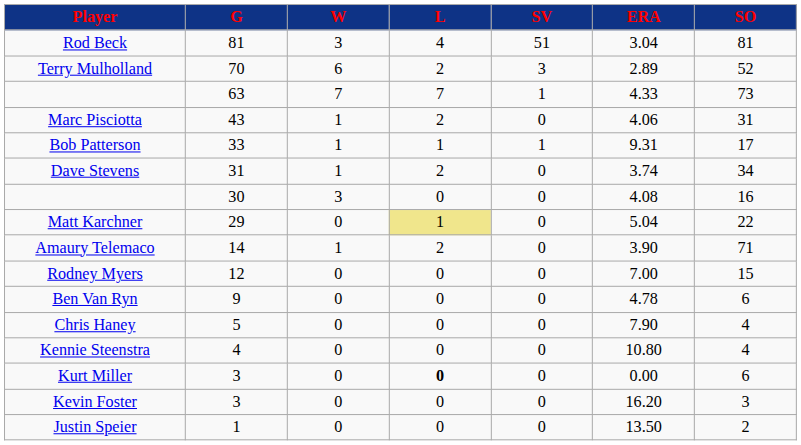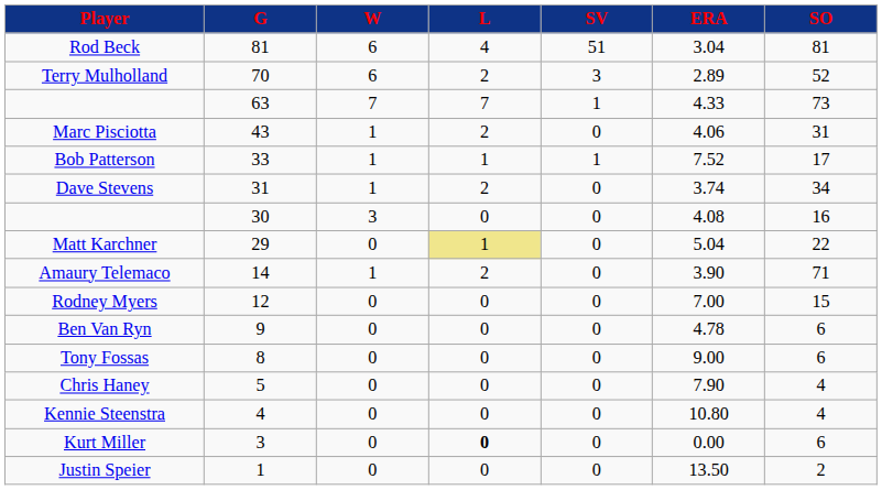Rod Beck | W: 3 -> 6
Bob Patterson | ERA: 9.31 -> 7.52
+ row: Tony Fossas | 8 | 0 | 0 | 0 | 9.00 | 6
- row: Kevin Foster | 3 | 0 | 0 | 0 | 16.20 | 3
